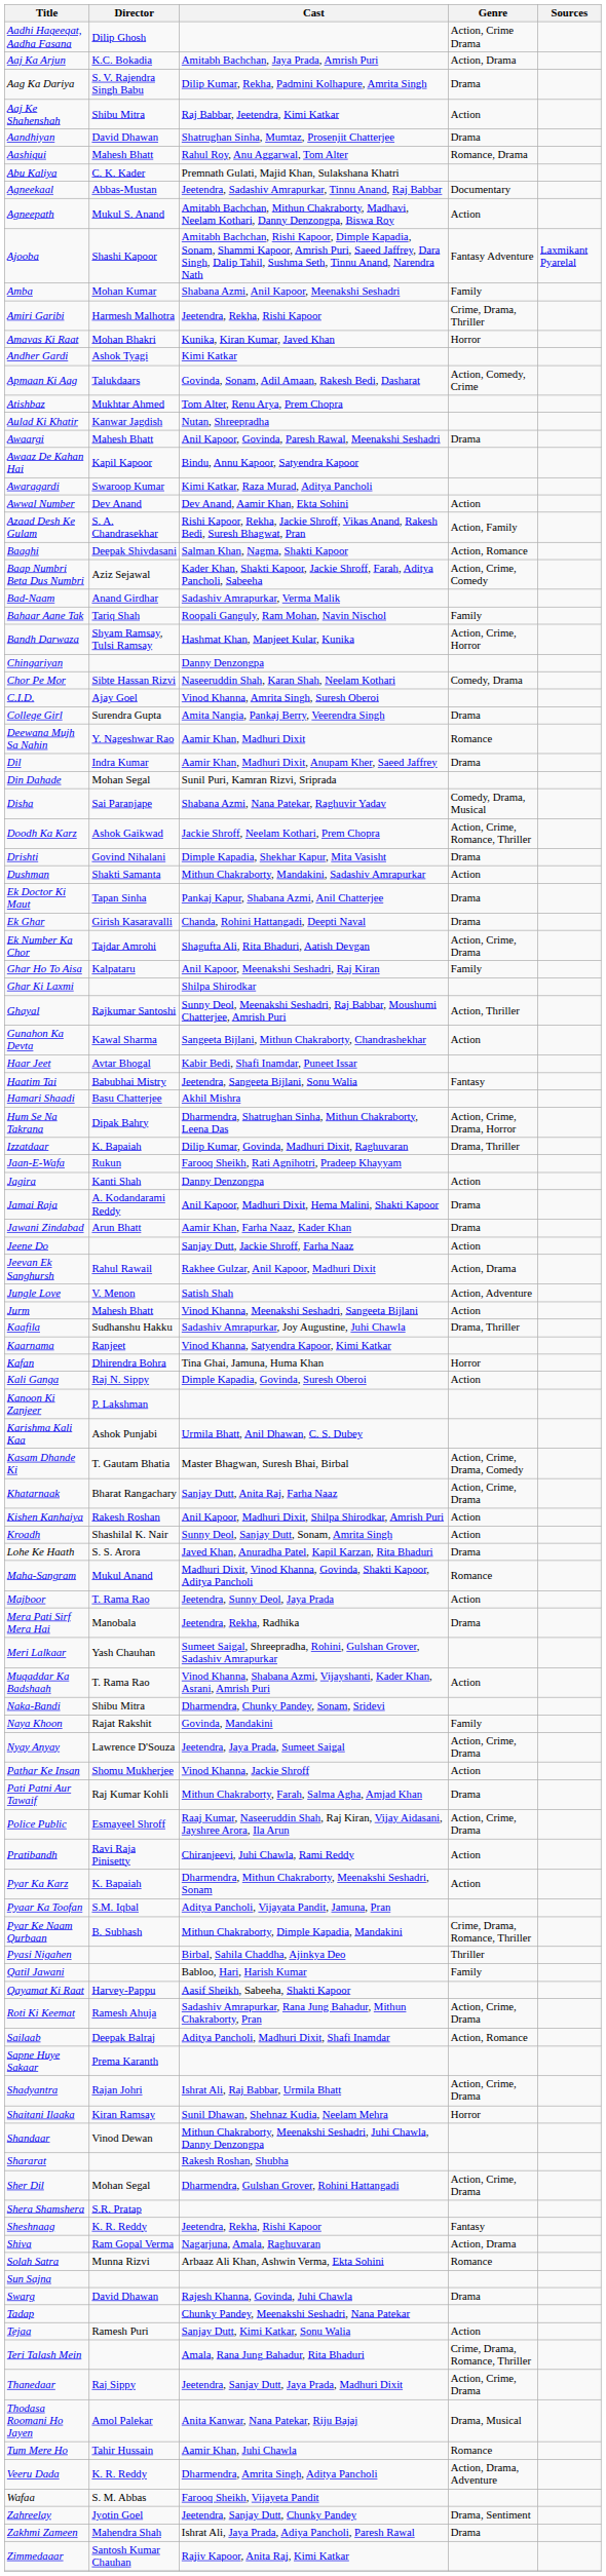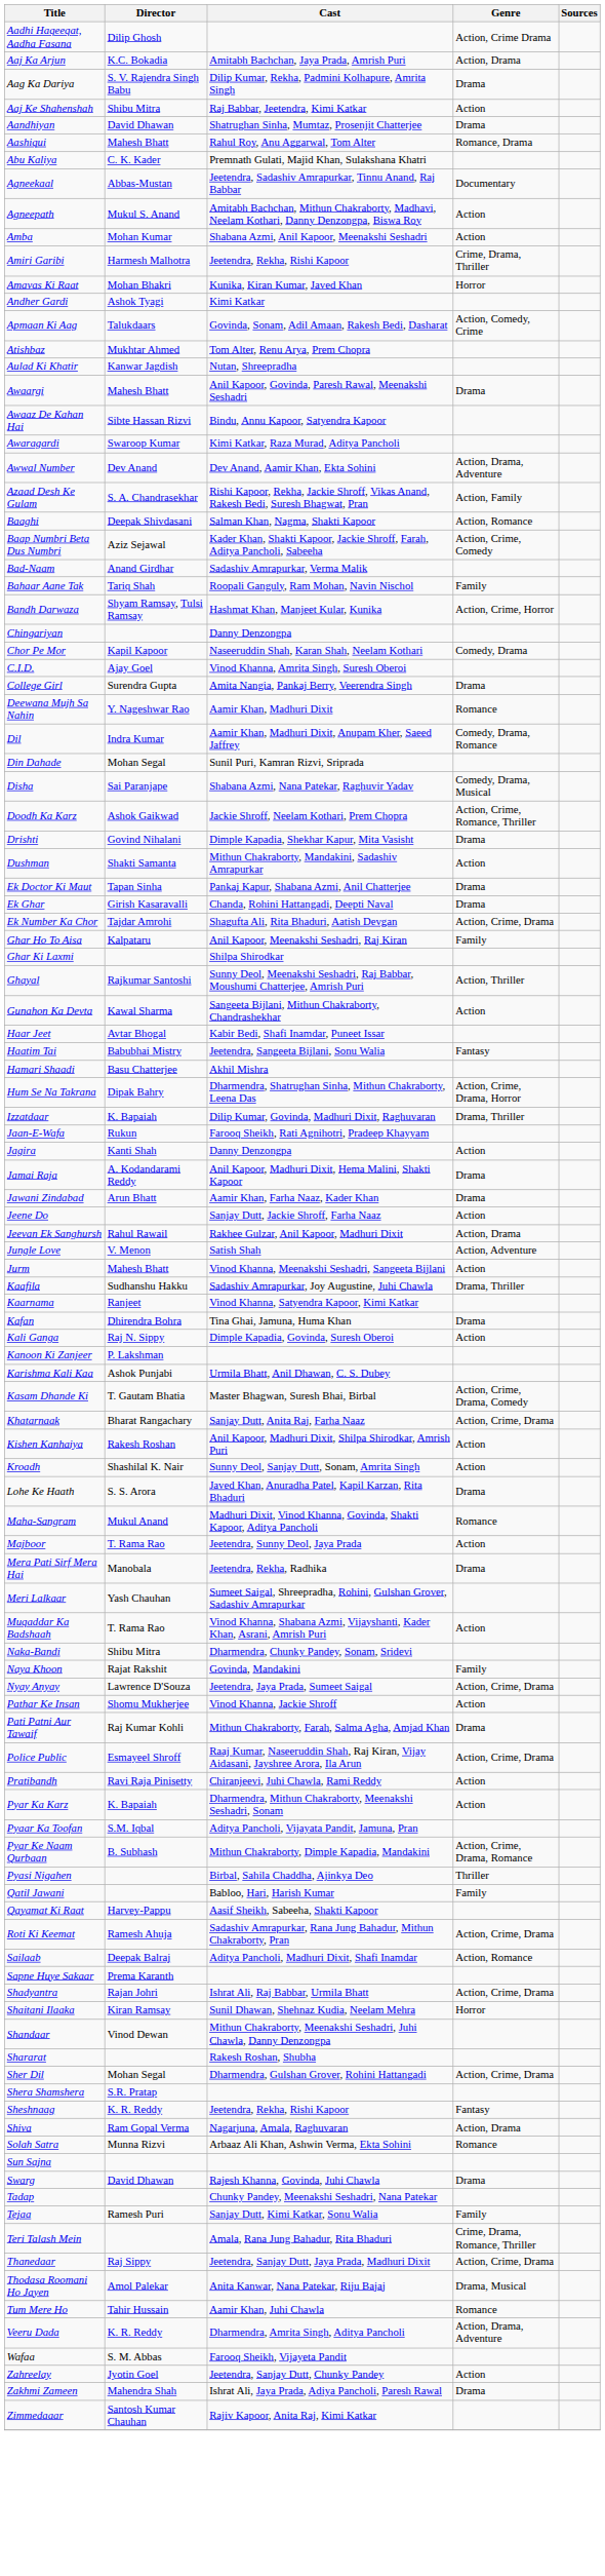- row: Ajooba | Shashi Kapoor | Amitabh Bachchan, Rishi Kapoor, Dimple Kapadia, Sonam, Shammi Kapoor, Amrish Puri, Saeed Jaffrey, Dara Singh, Dalip Tahil, Sushma Seth, Tinnu Anand, Narendra Nath | Fantasy Adventure | Laxmikant Pyarelal
Amba | Genre: Family -> Action
Awaaz De Kahan Hai | Director: Kapil Kapoor -> Sibte Hassan Rizvi
Awwal Number | Genre: Action -> Action, Drama, Adventure
Chor Pe Mor | Director: Sibte Hassan Rizvi -> Kapil Kapoor
Dil | Genre: Drama -> Comedy, Drama, Romance
Kafan | Genre: Horror -> Drama
Pyar Ke Naam Qurbaan | Genre: Crime, Drama, Romance, Thriller -> Action, Crime, Drama, Romance
Tejaa | Genre: Action -> Family
Zahreelay | Genre: Drama, Sentiment -> Action
